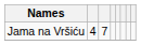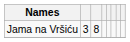Jama na Vršiću | column 2: 4 -> 3
Jama na Vršiću | column 3: 7 -> 8
